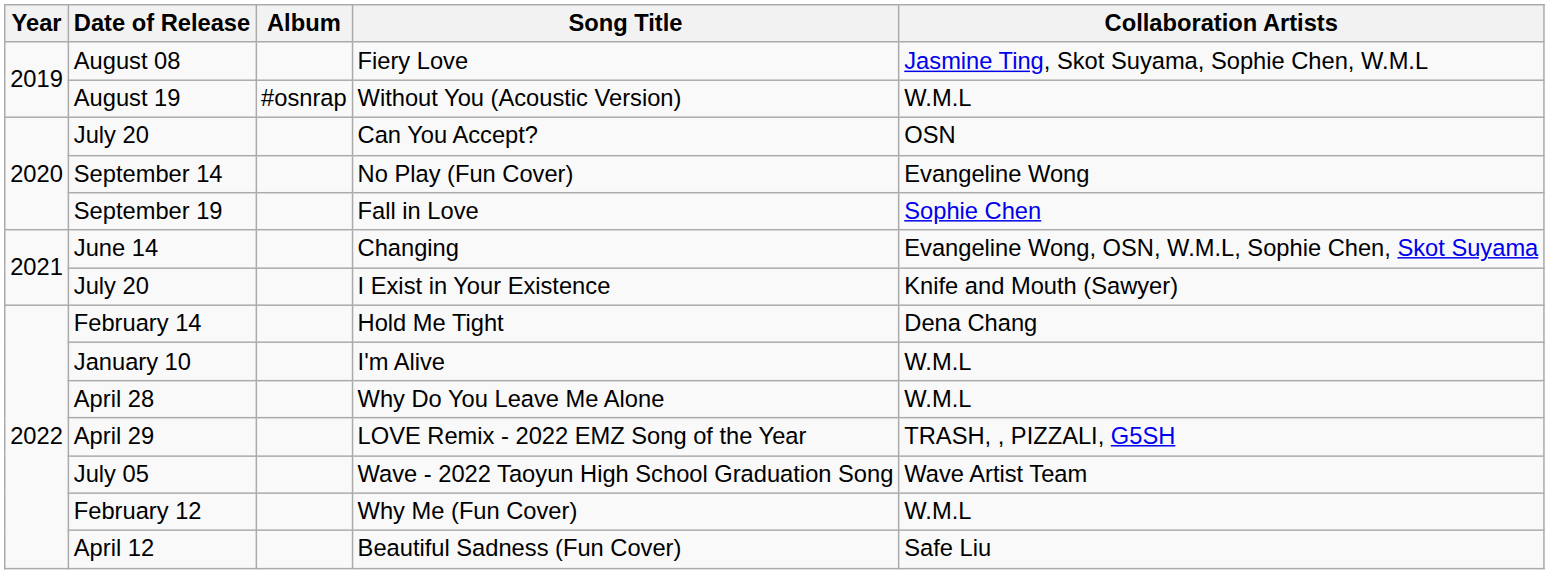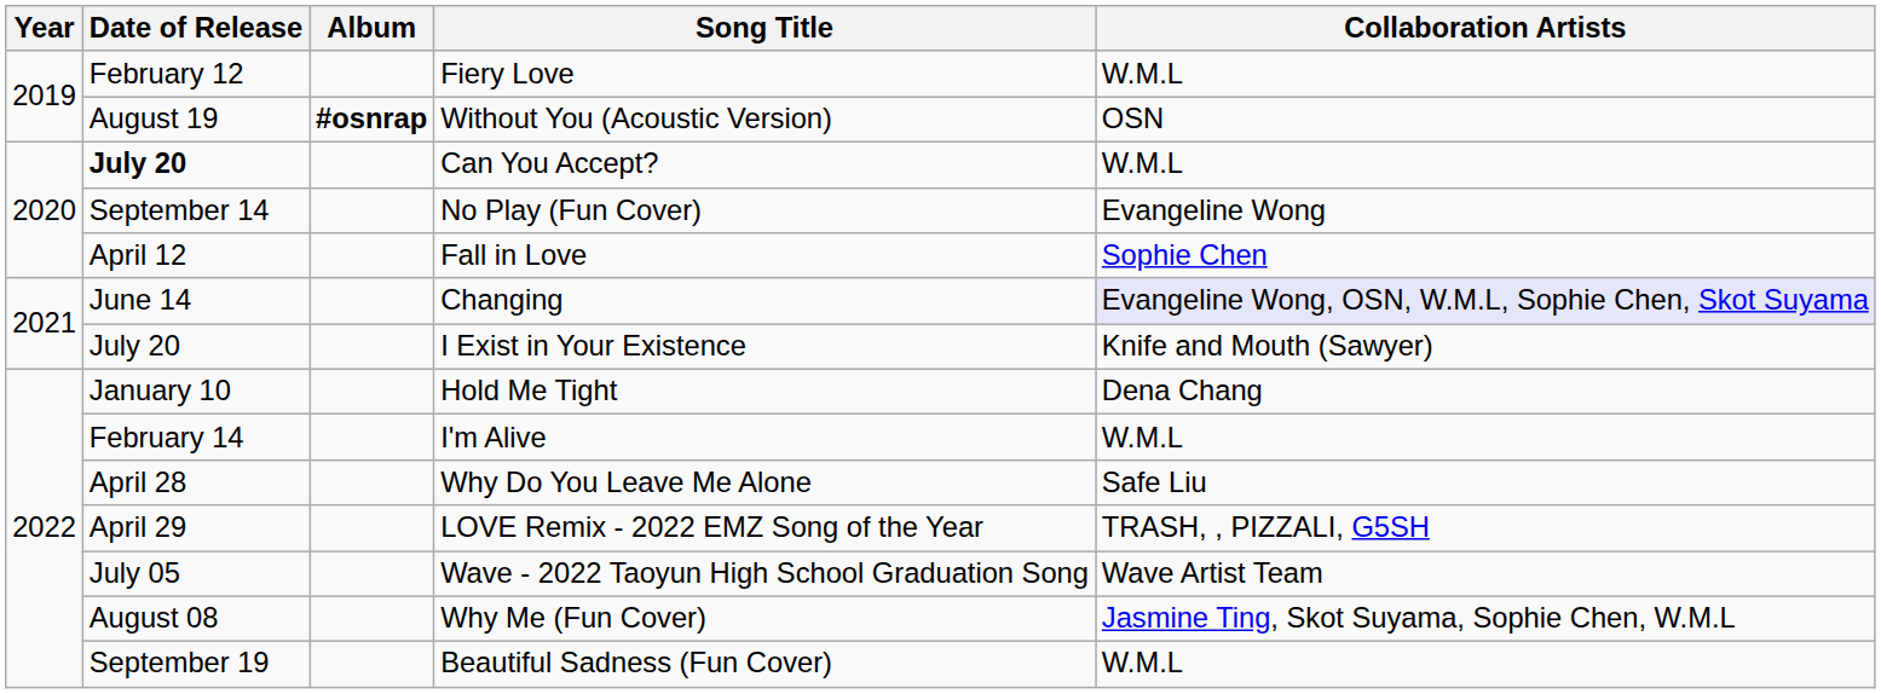Fiery Love | Date of Release: August 08 -> February 12
Fiery Love | Collaboration Artists: Jasmine Ting, Skot Suyama, Sophie Chen, W.M.L -> W.M.L
Without You (Acoustic Version) | Album: normal -> bold
Without You (Acoustic Version) | Collaboration Artists: W.M.L -> OSN
Can You Accept? | Date of Release: normal -> bold
Can You Accept? | Collaboration Artists: OSN -> W.M.L
Fall in Love | Date of Release: September 19 -> April 12
Changing | Collaboration Artists: no background -> lavender background
Hold Me Tight | Date of Release: February 14 -> January 10
I'm Alive | Date of Release: January 10 -> February 14
Why Do You Leave Me Alone | Collaboration Artists: W.M.L -> Safe Liu
Why Me (Fun Cover) | Date of Release: February 12 -> August 08
Why Me (Fun Cover) | Collaboration Artists: W.M.L -> Jasmine Ting, Skot Suyama, Sophie Chen, W.M.L
Beautiful Sadness (Fun Cover) | Date of Release: April 12 -> September 19
Beautiful Sadness (Fun Cover) | Collaboration Artists: Safe Liu -> W.M.L
